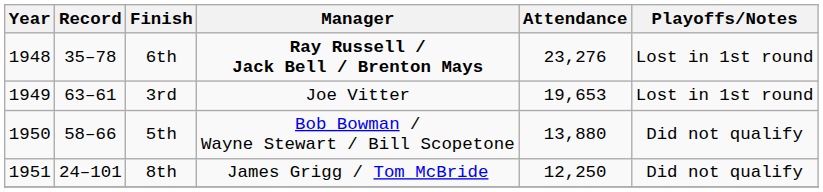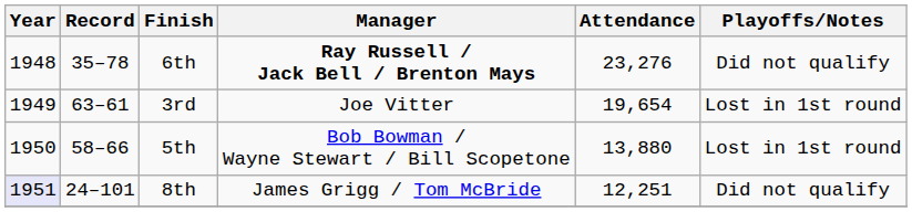6th | Playoffs/Notes: Lost in 1st round -> Did not qualify
3rd | Attendance: 19,653 -> 19,654
5th | Playoffs/Notes: Did not qualify -> Lost in 1st round
8th | Year: no background -> lavender background
8th | Attendance: 12,250 -> 12,251
